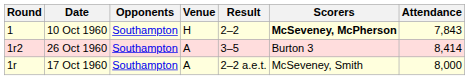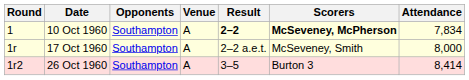10 Oct 1960 | Venue: H -> A
10 Oct 1960 | Result: normal -> bold
10 Oct 1960 | Attendance: 7,843 -> 7,834
rows swapped: 17 Oct 1960 <-> 26 Oct 1960
